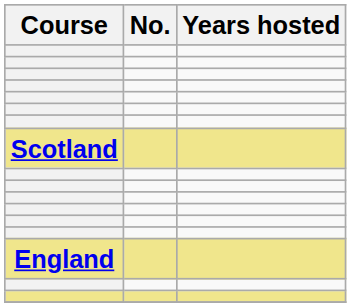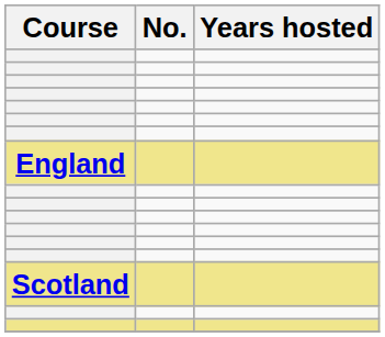rows swapped: Scotland <-> England
